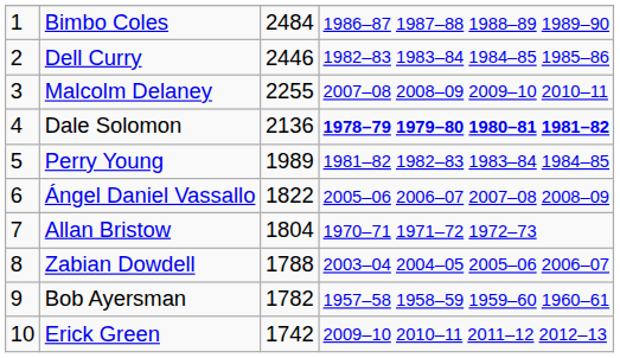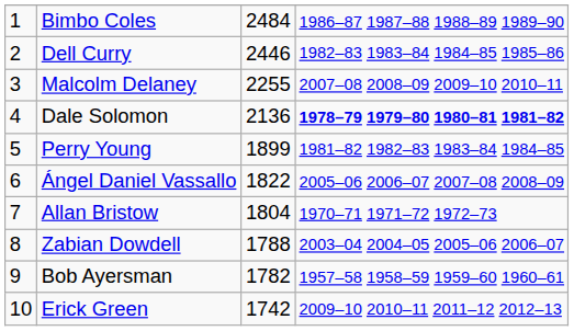Perry Young | column 3: 1989 -> 1899
